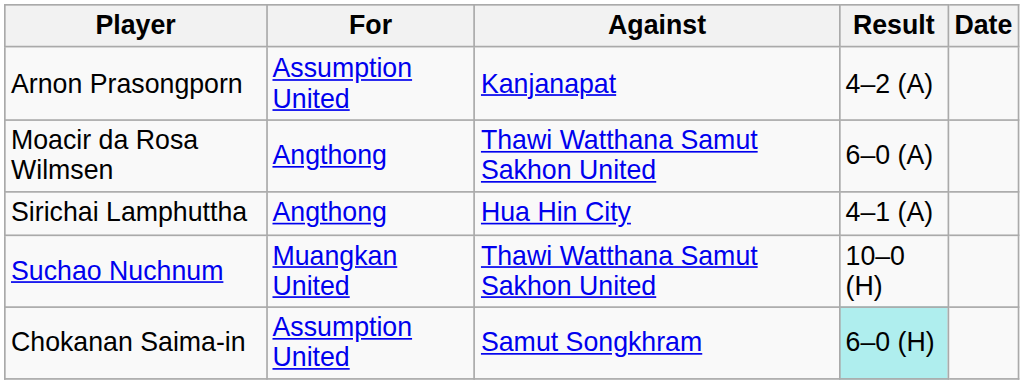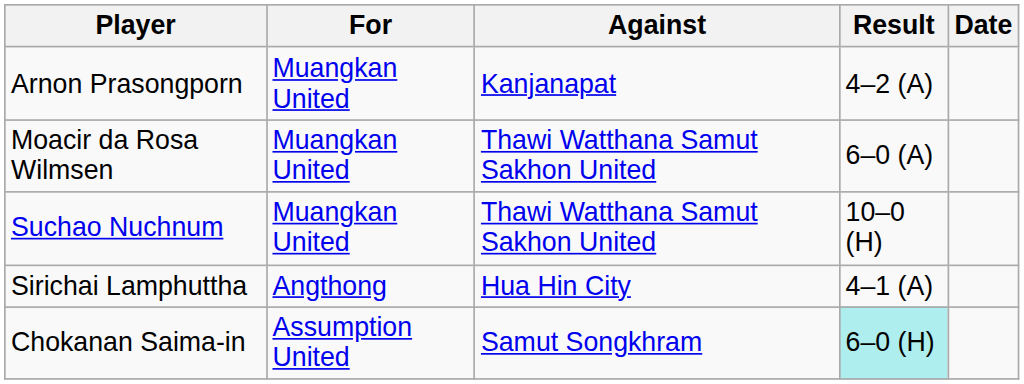Arnon Prasongporn | For: Assumption United -> Muangkan United
Moacir da Rosa Wilmsen | For: Angthong -> Muangkan United
rows swapped: Suchao Nuchnum <-> Sirichai Lamphuttha
